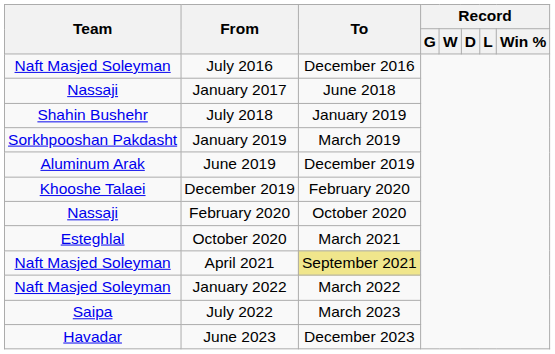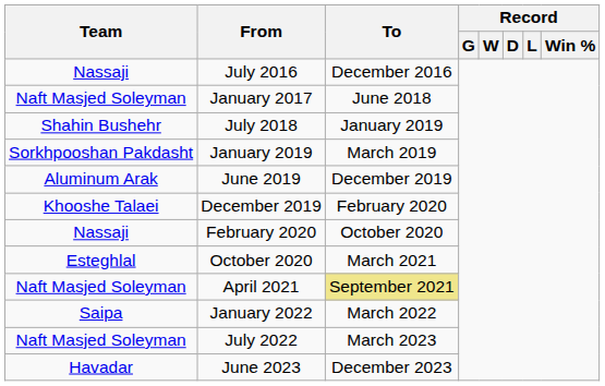July 2016 | Team: Naft Masjed Soleyman -> Nassaji
January 2017 | Team: Nassaji -> Naft Masjed Soleyman
January 2022 | Team: Naft Masjed Soleyman -> Saipa
July 2022 | Team: Saipa -> Naft Masjed Soleyman
